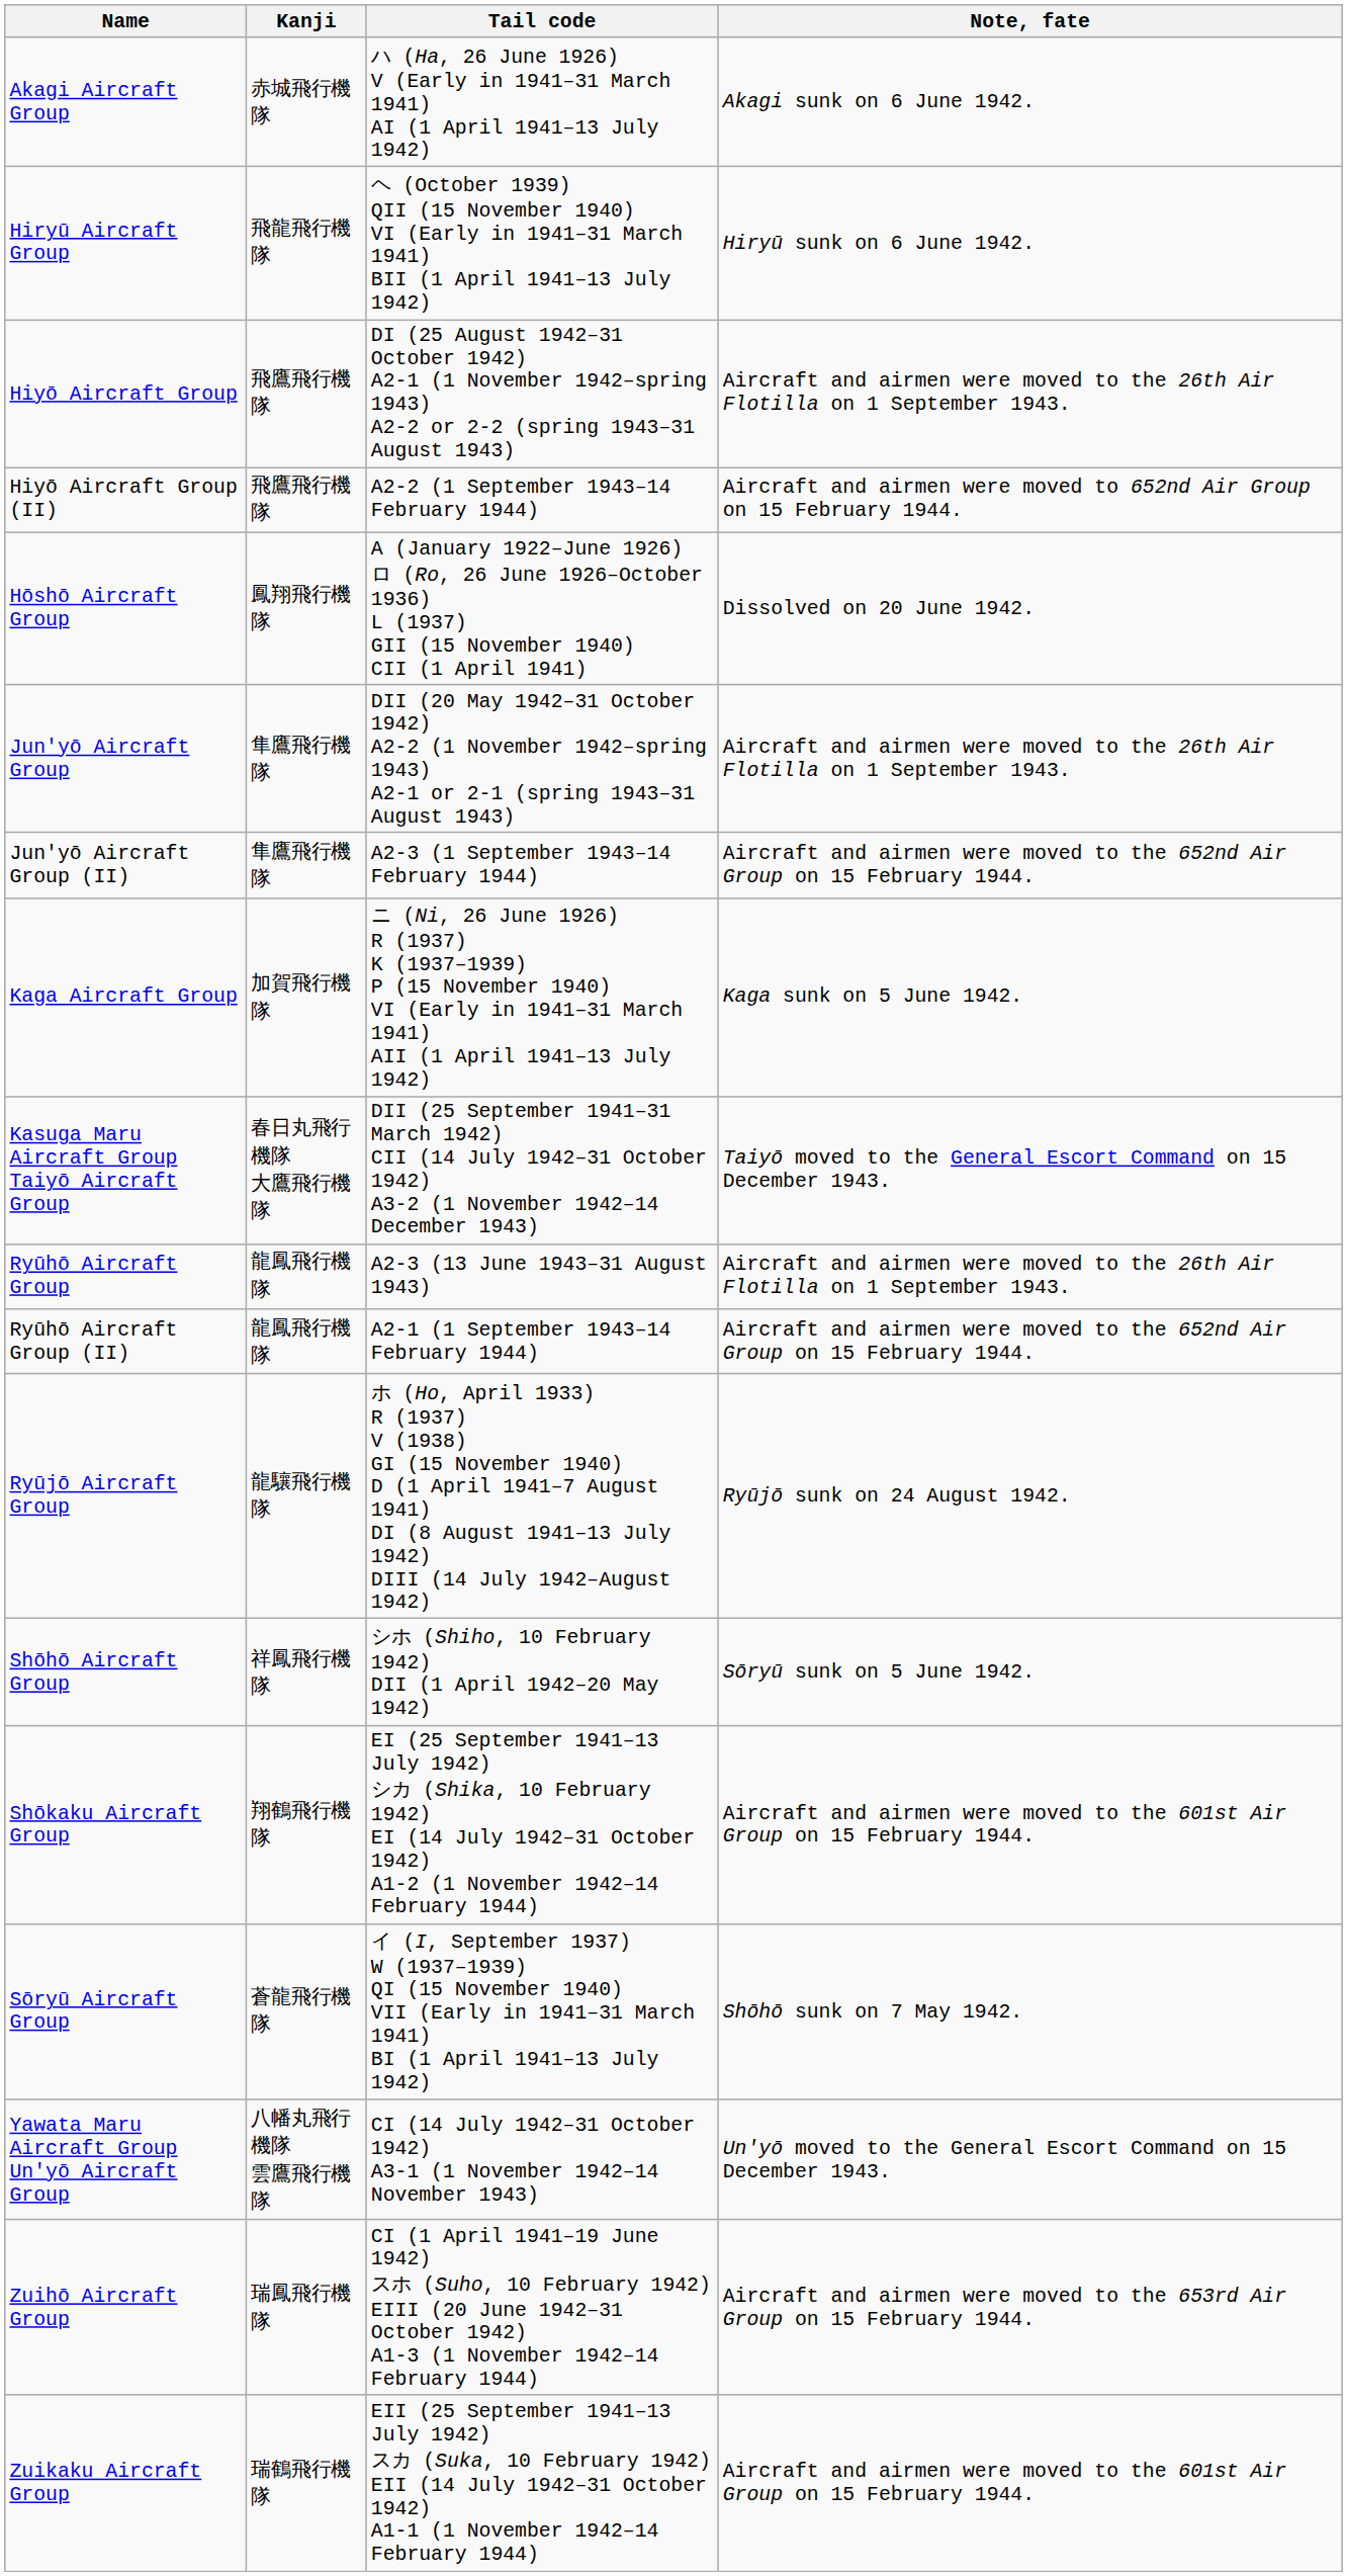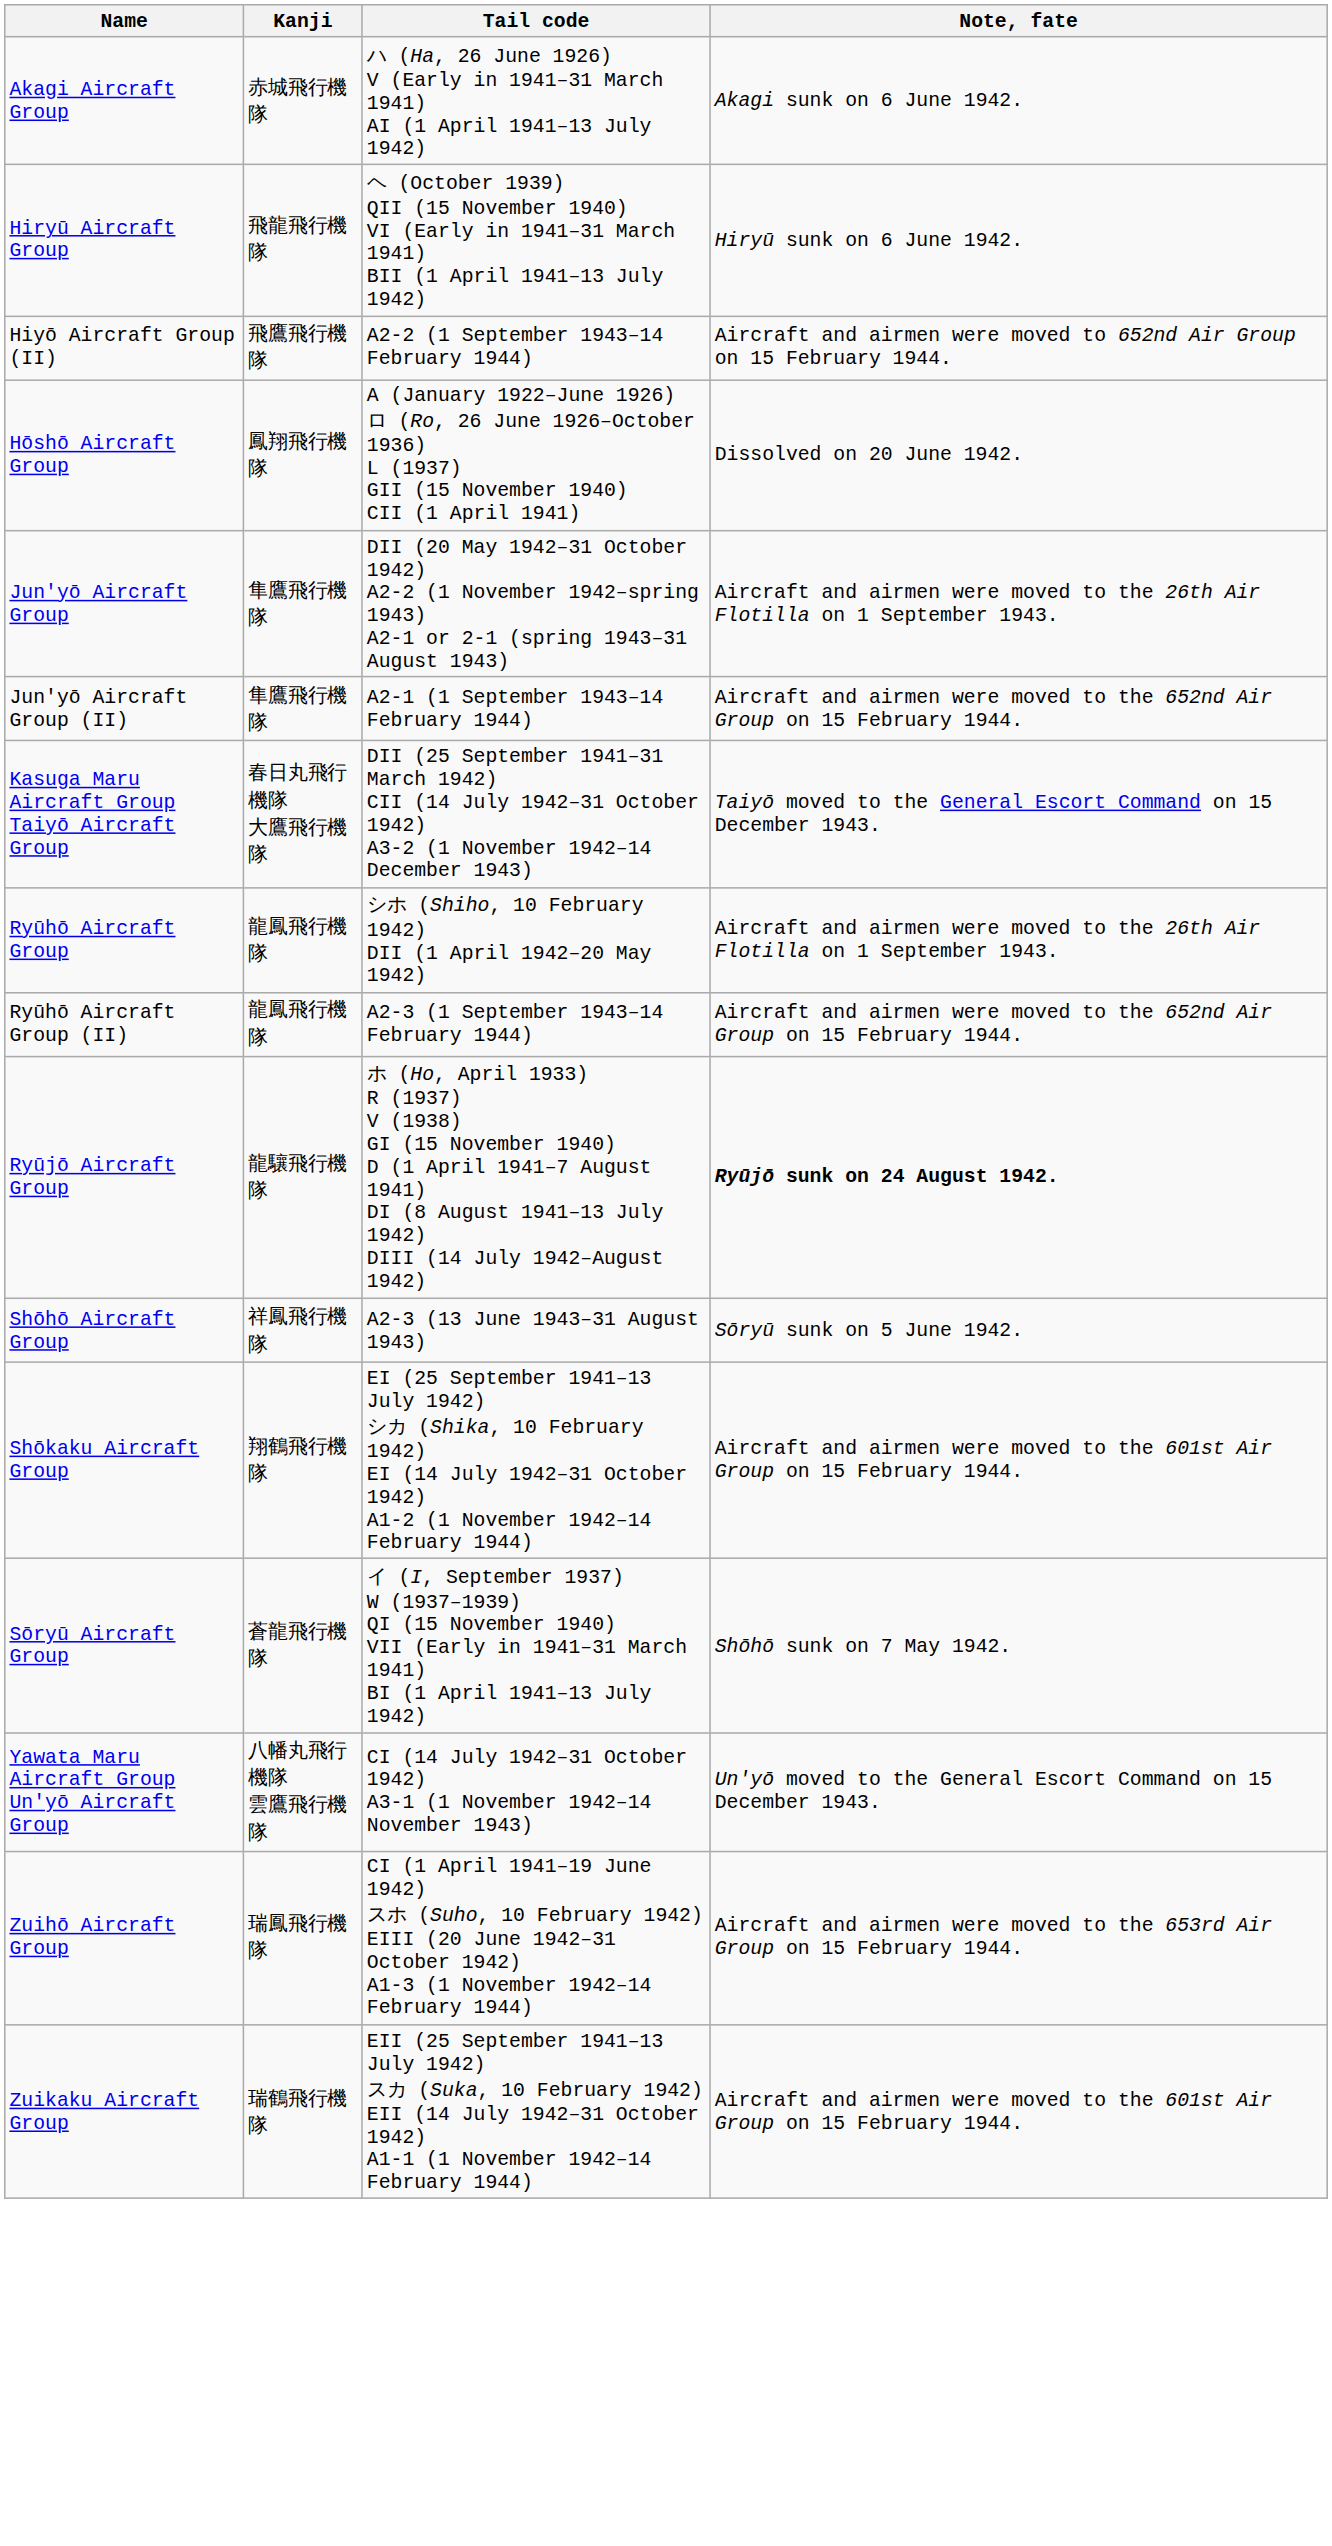- row: Hiyō Aircraft Group | 飛鷹飛行機隊 | DI (25 August 1942–31 October 1942) A2-1 (1 November 1942–spring 1943) A2-2 or 2-2 (spring 1943–31 August 1943) | Aircraft and airmen were moved to the 26th Air Flotilla on 1 September 1943.
Jun'yō Aircraft Group (II) | Tail code: A2-3 (1 September 1943–14 February 1944) -> A2-1 (1 September 1943–14 February 1944)
- row: Kaga Aircraft Group | 加賀飛行機隊 | ニ (Ni, 26 June 1926) R (1937) K (1937–1939) P (15 November 1940) VI (Early in 1941–31 March 1941) AII (1 April 1941–13 July 1942) | Kaga sunk on 5 June 1942.
Ryūhō Aircraft Group | Tail code: A2-3 (13 June 1943–31 August 1943) -> シホ (Shiho, 10 February 1942) DII (1 April 1942–20 May 1942)
Ryūhō Aircraft Group (II) | Tail code: A2-1 (1 September 1943–14 February 1944) -> A2-3 (1 September 1943–14 February 1944)
Ryūjō Aircraft Group | Note, fate: normal -> bold
Shōhō Aircraft Group | Tail code: シホ (Shiho, 10 February 1942) DII (1 April 1942–20 May 1942) -> A2-3 (13 June 1943–31 August 1943)
